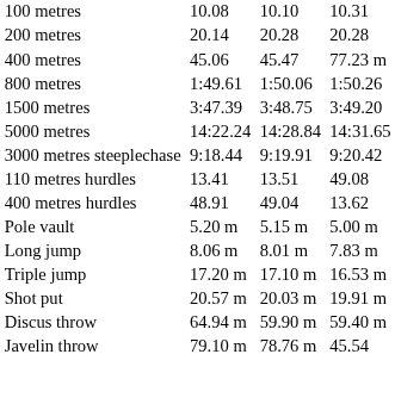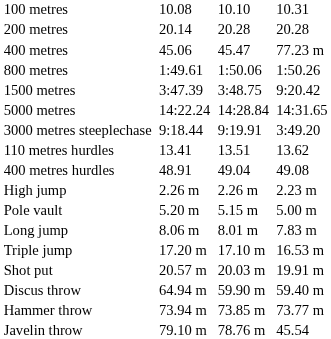1500 metres | column 7: 3:49.20 -> 9:20.42
3000 metres steeplechase | column 7: 9:20.42 -> 3:49.20
110 metres hurdles | column 7: 49.08 -> 13.62
400 metres hurdles | column 7: 13.62 -> 49.08
+ row: High jump | 2.26 m | 2.26 m | 2.23 m
+ row: Hammer throw | 73.94 m | 73.85 m | 73.77 m
